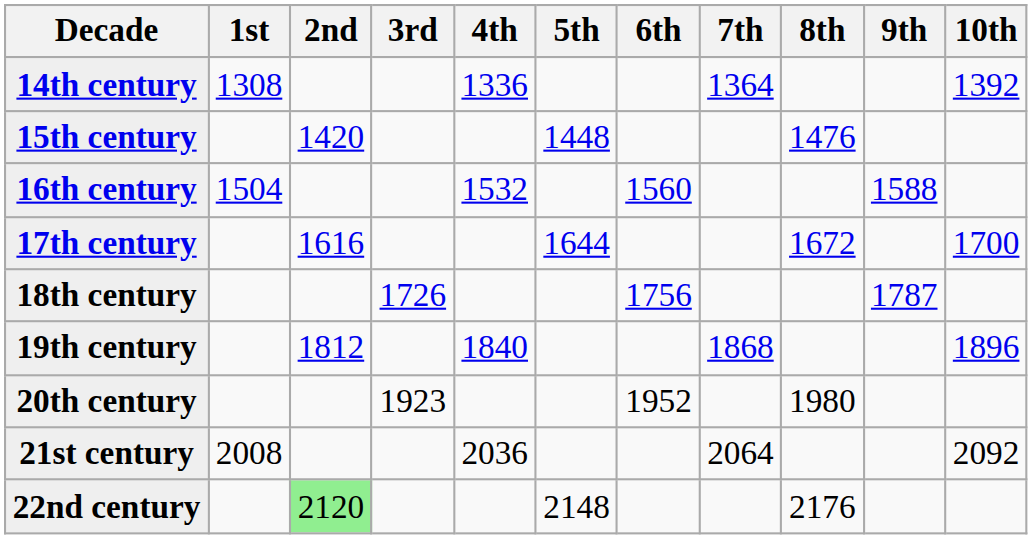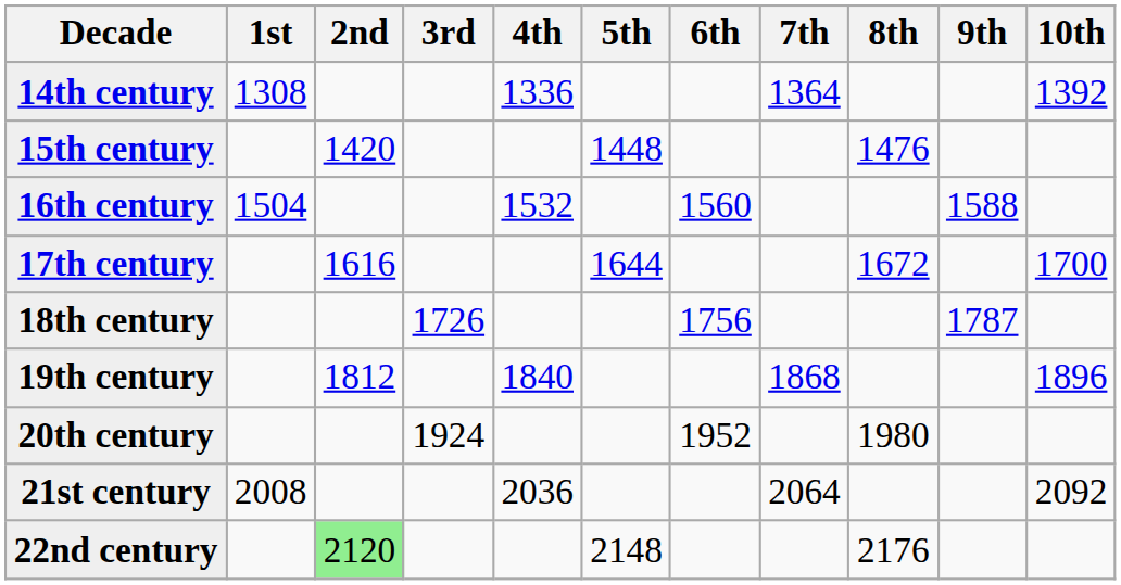20th century | 3rd: 1923 -> 1924
